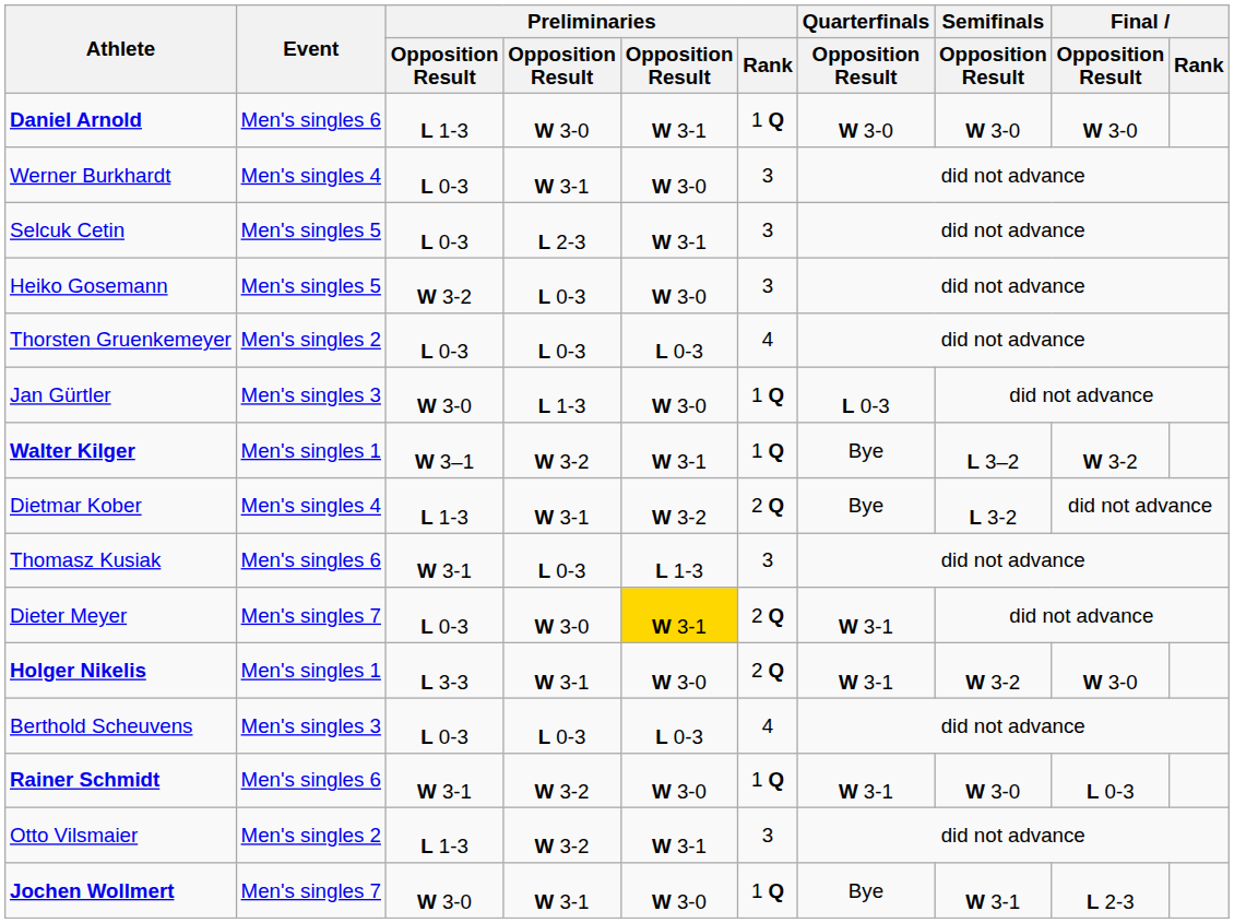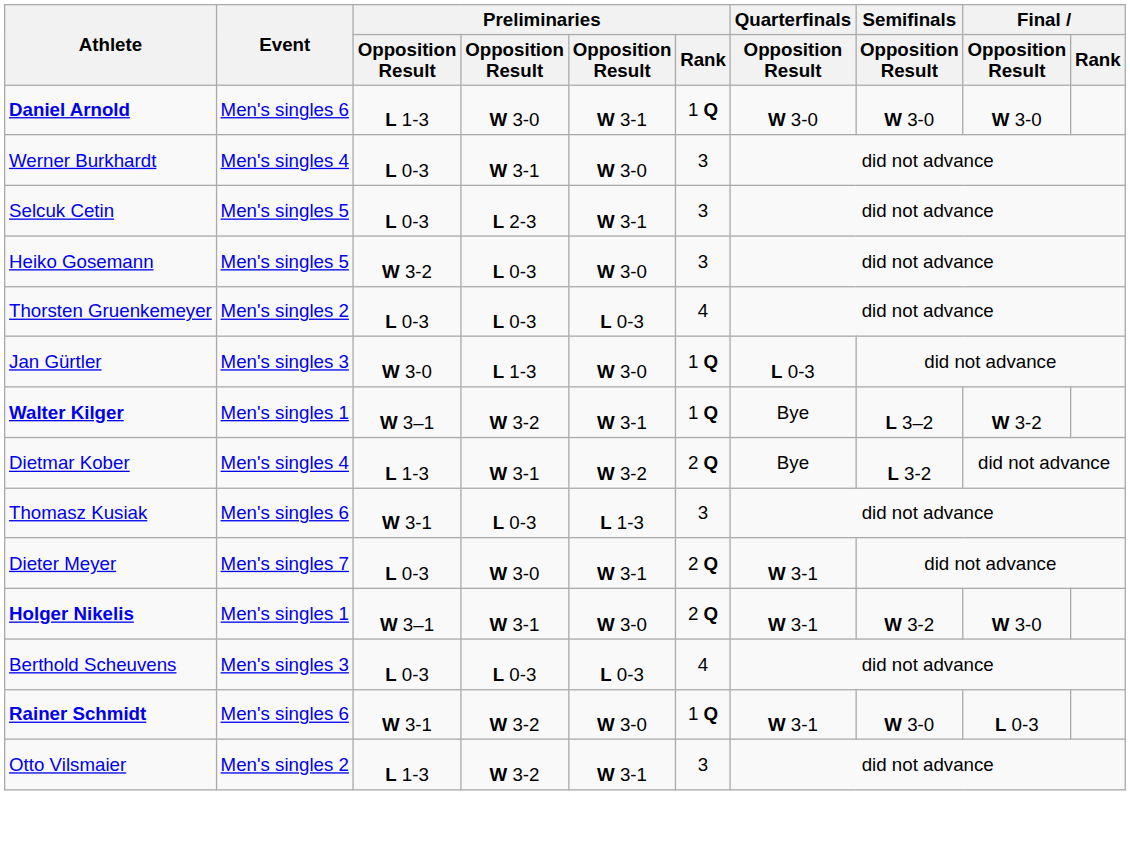Dieter Meyer | column 5: gold background -> no background
Holger Nikelis | column 3: L 3-3 -> W 3–1
- row: Jochen Wollmert | Men's singles 7 | W 3-0 | W 3-1 | W 3-0 | 1 Q | Bye | W 3-1 | L 2-3
